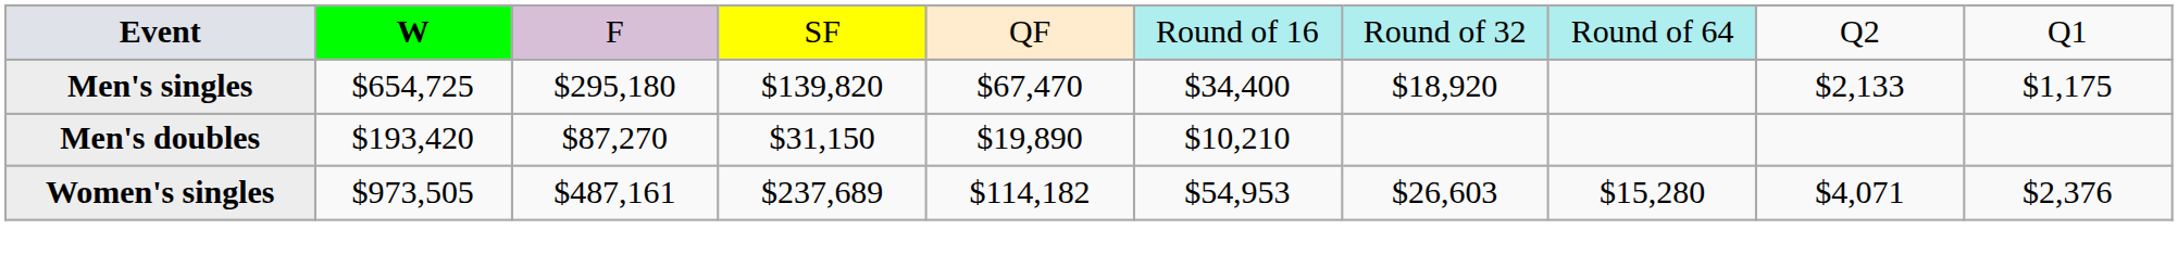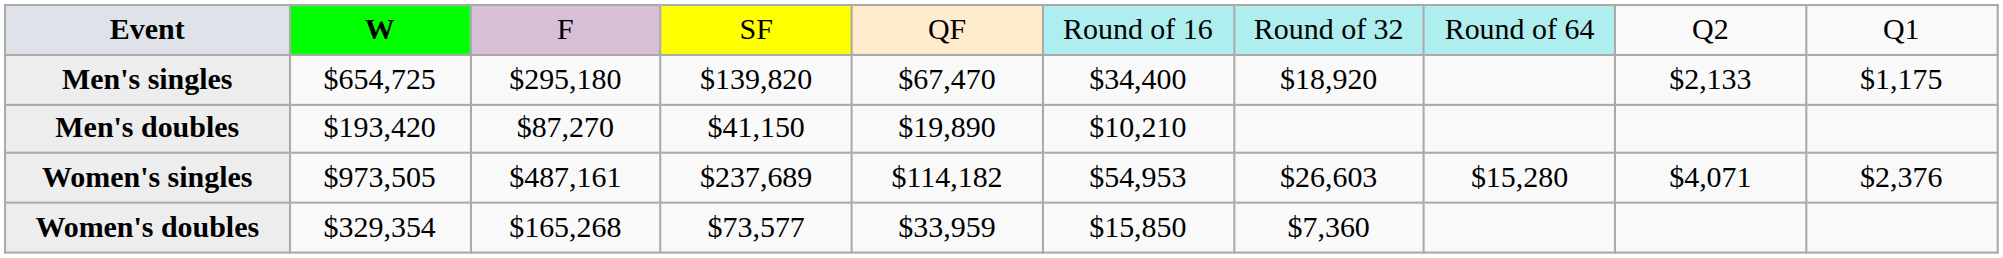Men's doubles | column 4: $31,150 -> $41,150
+ row: Women's doubles | $329,354 | $165,268 | $73,577 | $33,959 | $15,850 | $7,360
